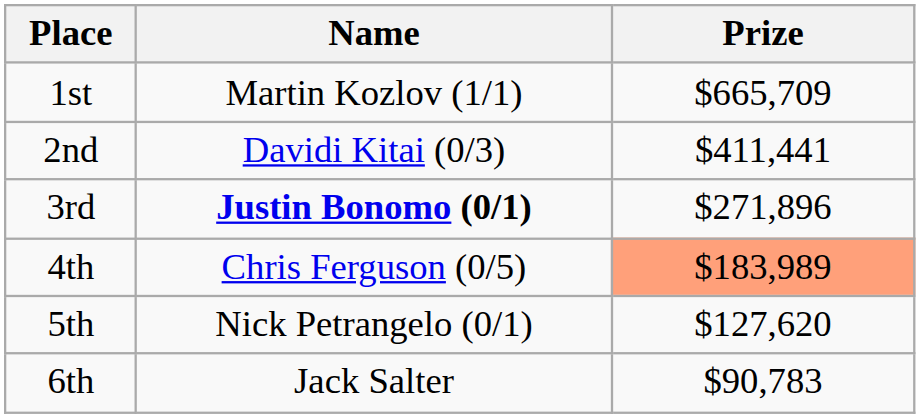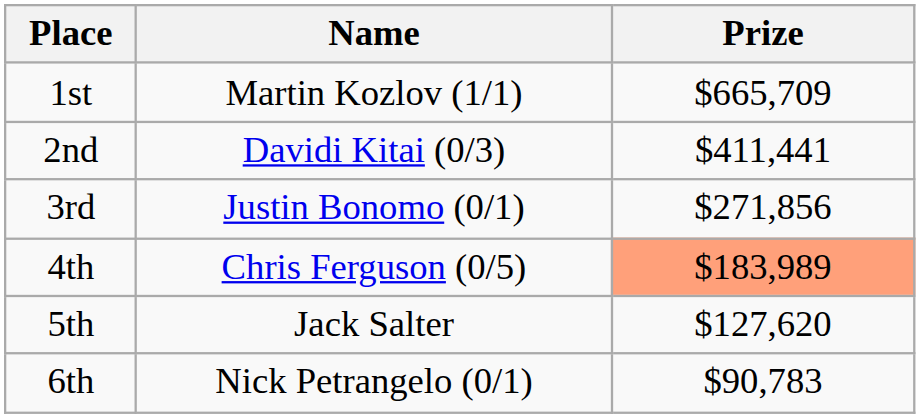3rd | Name: bold -> normal
3rd | Prize: $271,896 -> $271,856
5th | Name: Nick Petrangelo (0/1) -> Jack Salter
6th | Name: Jack Salter -> Nick Petrangelo (0/1)
